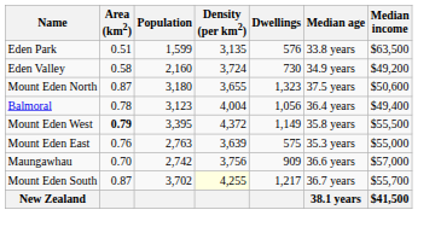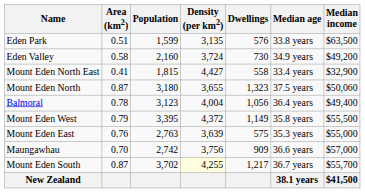+ row: Mount Eden North East | 0.41 | 1,815 | 4,427 | 558 | 33.4 years | $32,900
Mount Eden North | Median income: $50,600 -> $50,060
Mount Eden West | Area (km2): bold -> normal
